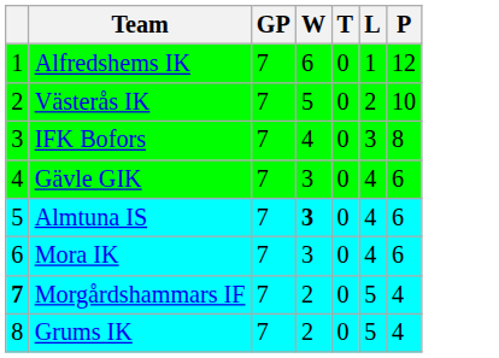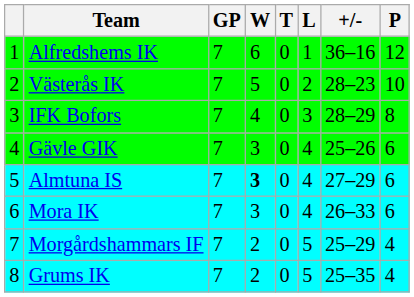+ column: +/- | 36–16 | 28–23 | 28–29 | 25–26 | 27–29 | 26–33 | 25–29 | 25–35
Morgårdshammars IF | column 1: bold -> normal
